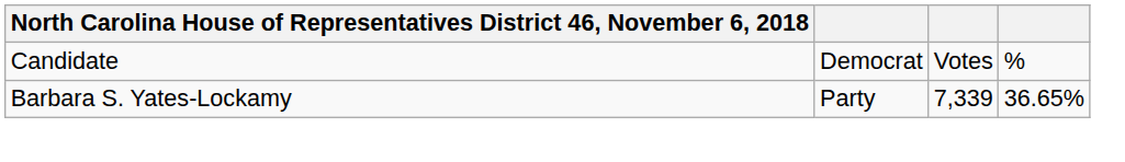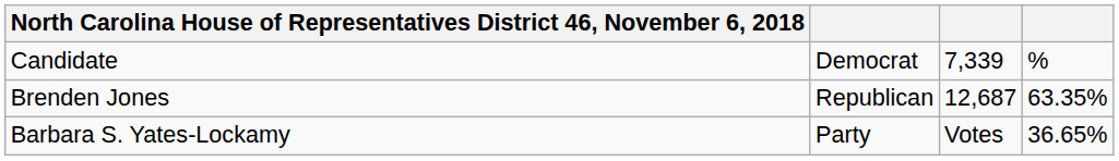Candidate | column 3: Votes -> 7,339
+ row: Brenden Jones | Republican | 12,687 | 63.35%
Barbara S. Yates-Lockamy | column 3: 7,339 -> Votes
